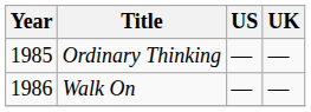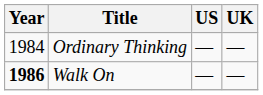Ordinary Thinking | Year: 1985 -> 1984
Walk On | Year: normal -> bold
